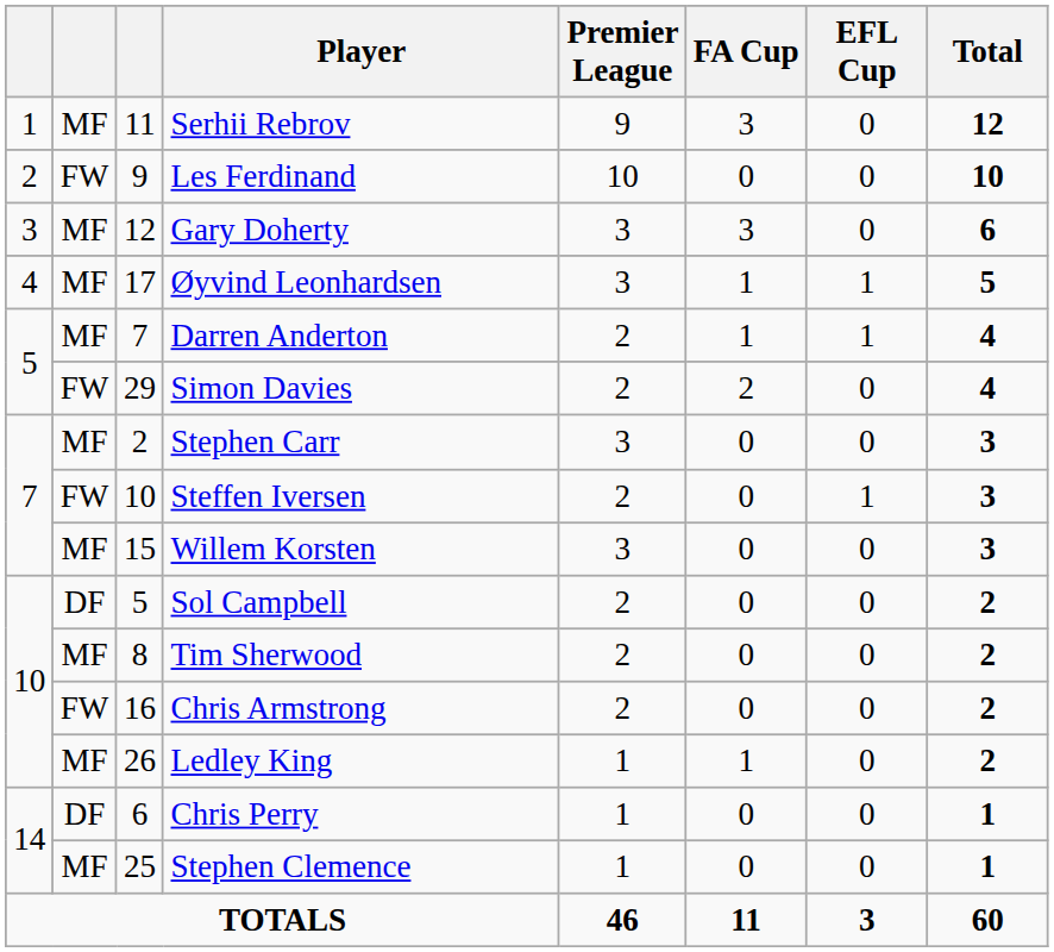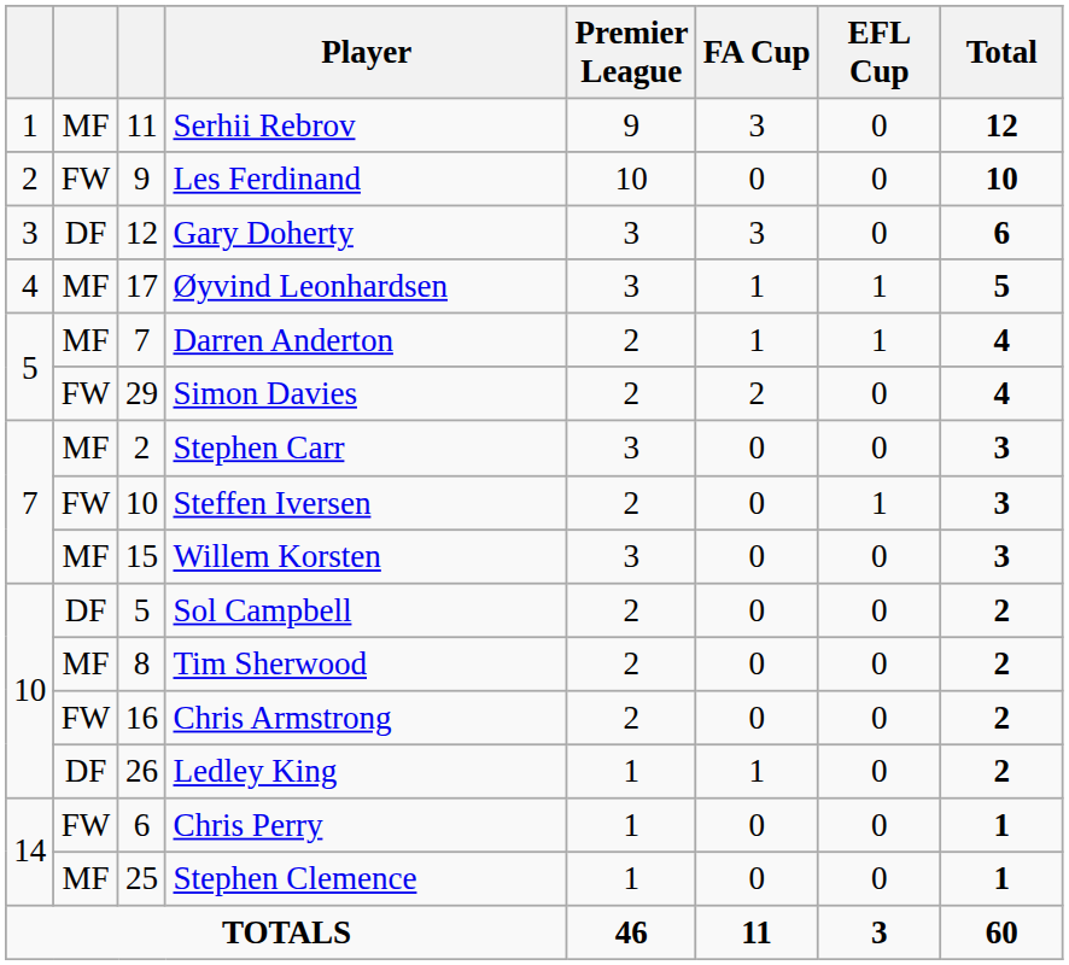Gary Doherty | column 2: MF -> DF
Ledley King | column 2: MF -> DF
Chris Perry | column 2: DF -> FW
